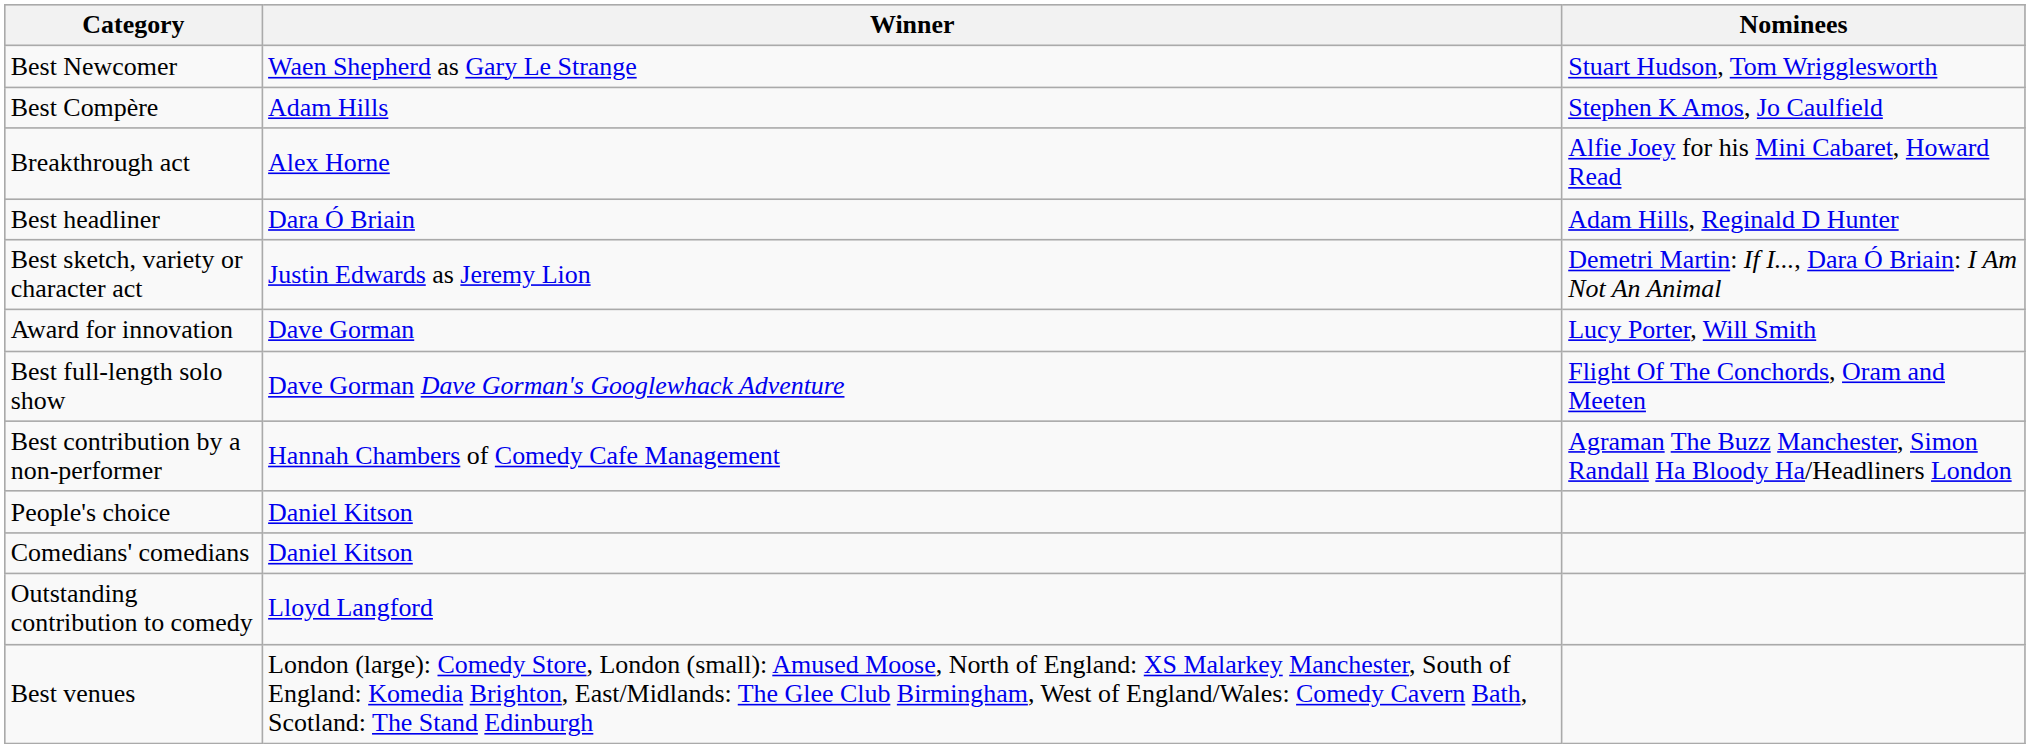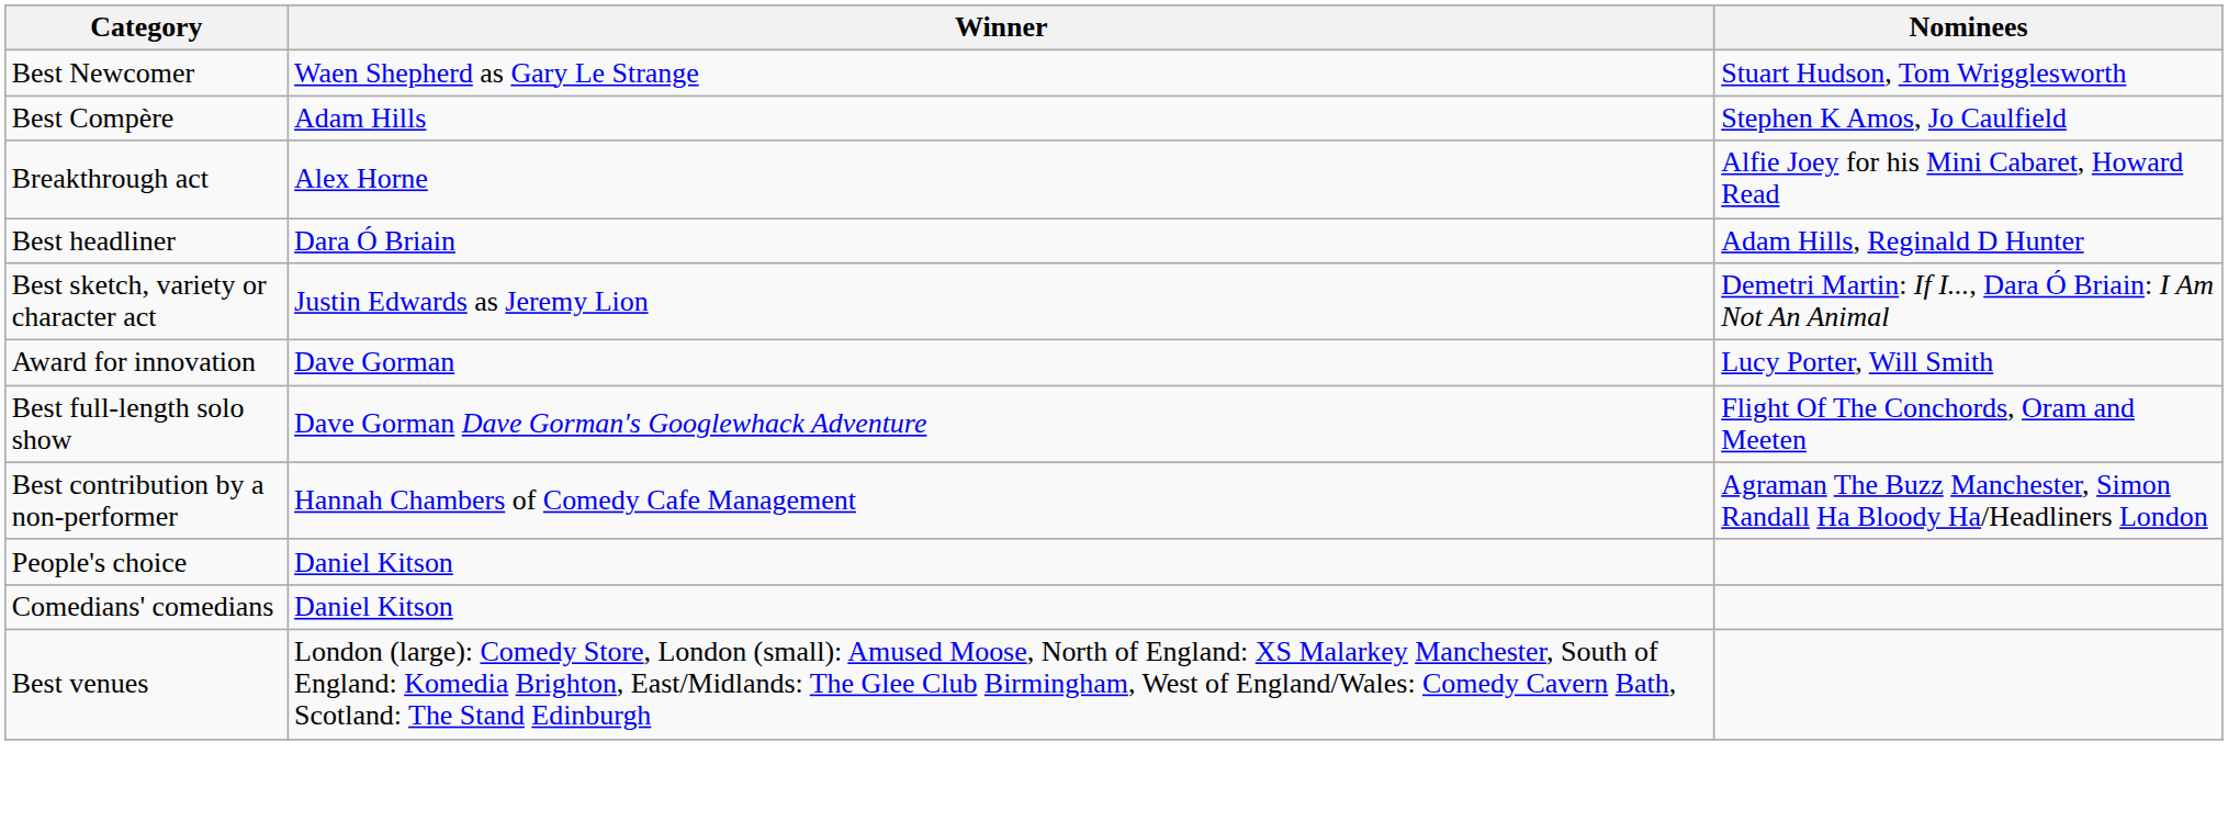- row: Outstanding contribution to comedy | Lloyd Langford
